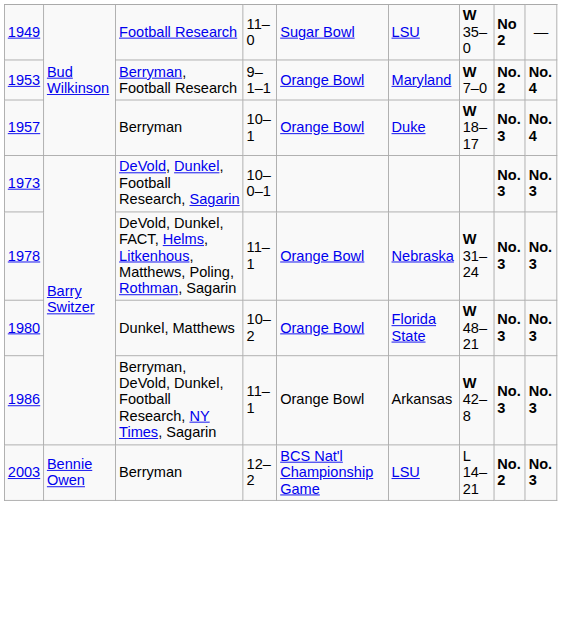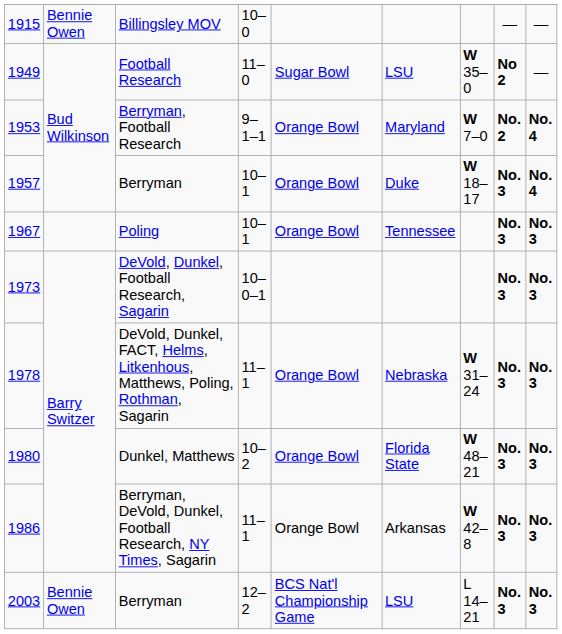+ row: 1915 | Bennie Owen | Billingsley MOV | 10–0 | — | —
+ row: 1967 | Poling | 10–1 | Orange Bowl | Tennessee | No. 3 | No. 3
2003 / Berryman | column 8: No. 2 -> No. 3
